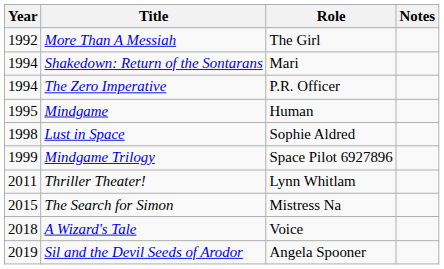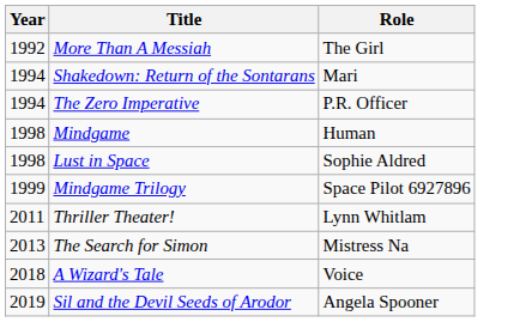- column: Notes
Mindgame | Year: 1995 -> 1998
The Search for Simon | Year: 2015 -> 2013
